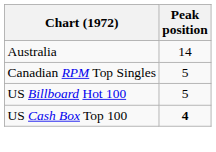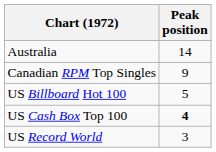Canadian RPM Top Singles | Peak position: 5 -> 9
+ row: US Record World | 3
